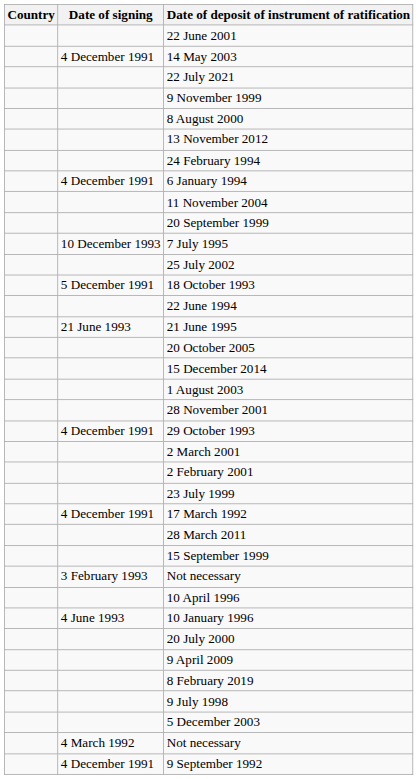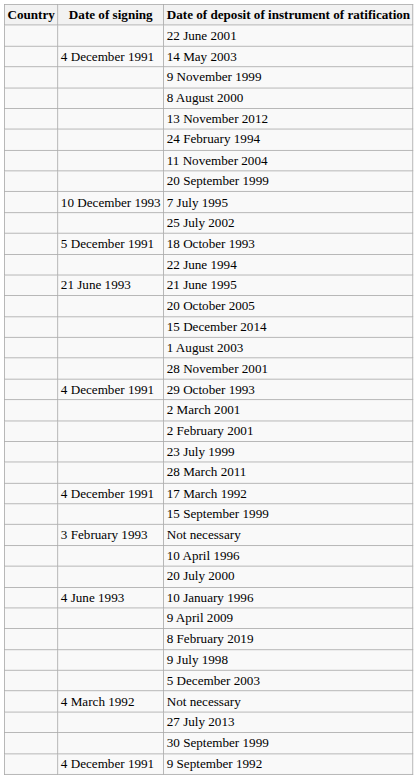- row: 22 July 2021
- row: 4 December 1991 | 6 January 1994
rows swapped: 28 March 2011 <-> 17 March 1992
rows swapped: 10 January 1996 <-> 20 July 2000
+ row: 27 July 2013
+ row: 30 September 1999
